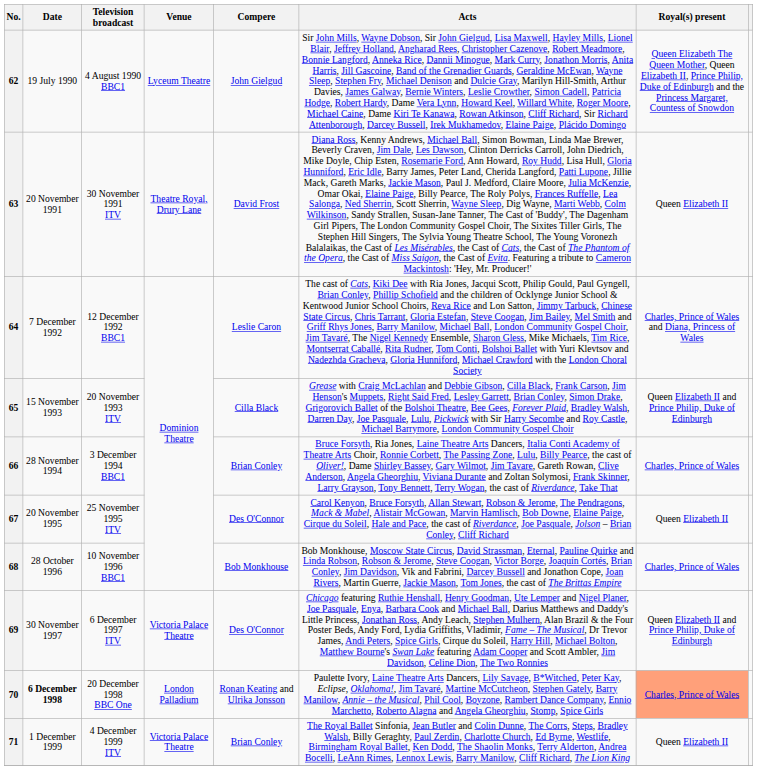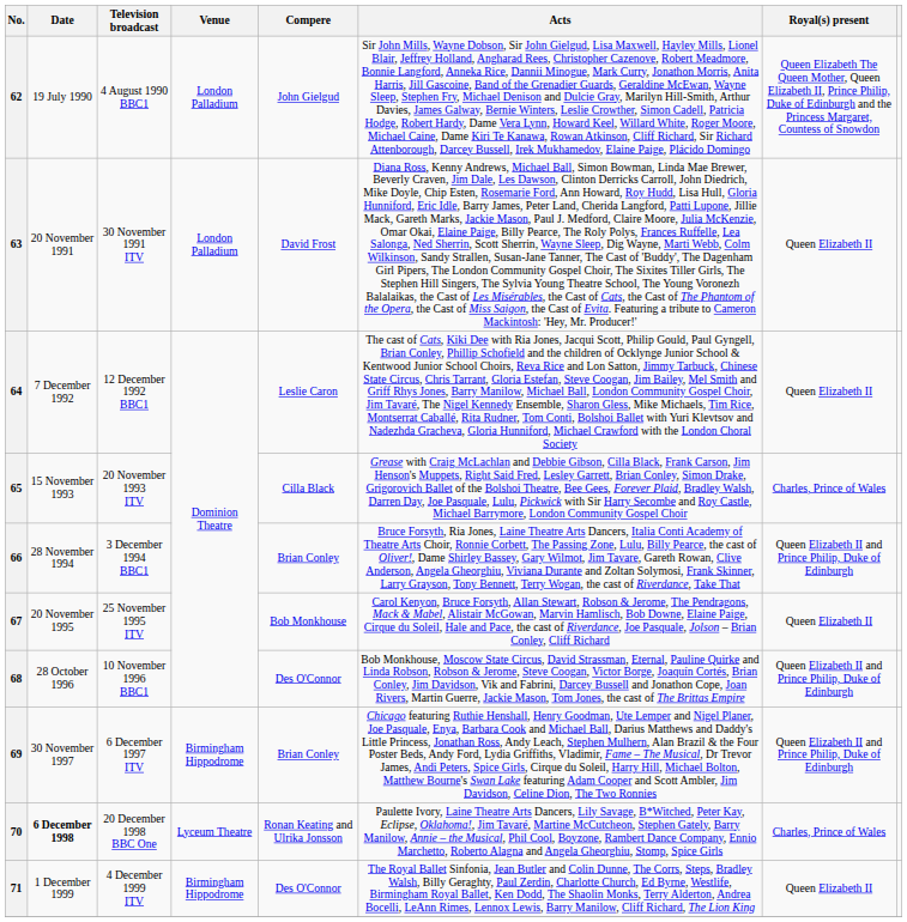62 | Venue: Lyceum Theatre -> London Palladium
63 | Venue: Theatre Royal, Drury Lane -> London Palladium
64 | Royal(s) present: Charles, Prince of Wales and Diana, Princess of Wales -> Queen Elizabeth II
65 | Royal(s) present: Queen Elizabeth II and Prince Philip, Duke of Edinburgh -> Charles, Prince of Wales
66 | Royal(s) present: Charles, Prince of Wales -> Queen Elizabeth II and Prince Philip, Duke of Edinburgh
67 | Compere: Des O'Connor -> Bob Monkhouse
68 | Compere: Bob Monkhouse -> Des O'Connor
68 | Royal(s) present: Charles, Prince of Wales -> Queen Elizabeth II and Prince Philip, Duke of Edinburgh
69 | Venue: Victoria Palace Theatre -> Birmingham Hippodrome
69 | Compere: Des O'Connor -> Brian Conley
70 | Venue: London Palladium -> Lyceum Theatre
70 | Royal(s) present: lightsalmon background -> no background
71 | Venue: Victoria Palace Theatre -> Birmingham Hippodrome
71 | Compere: Brian Conley -> Des O'Connor
